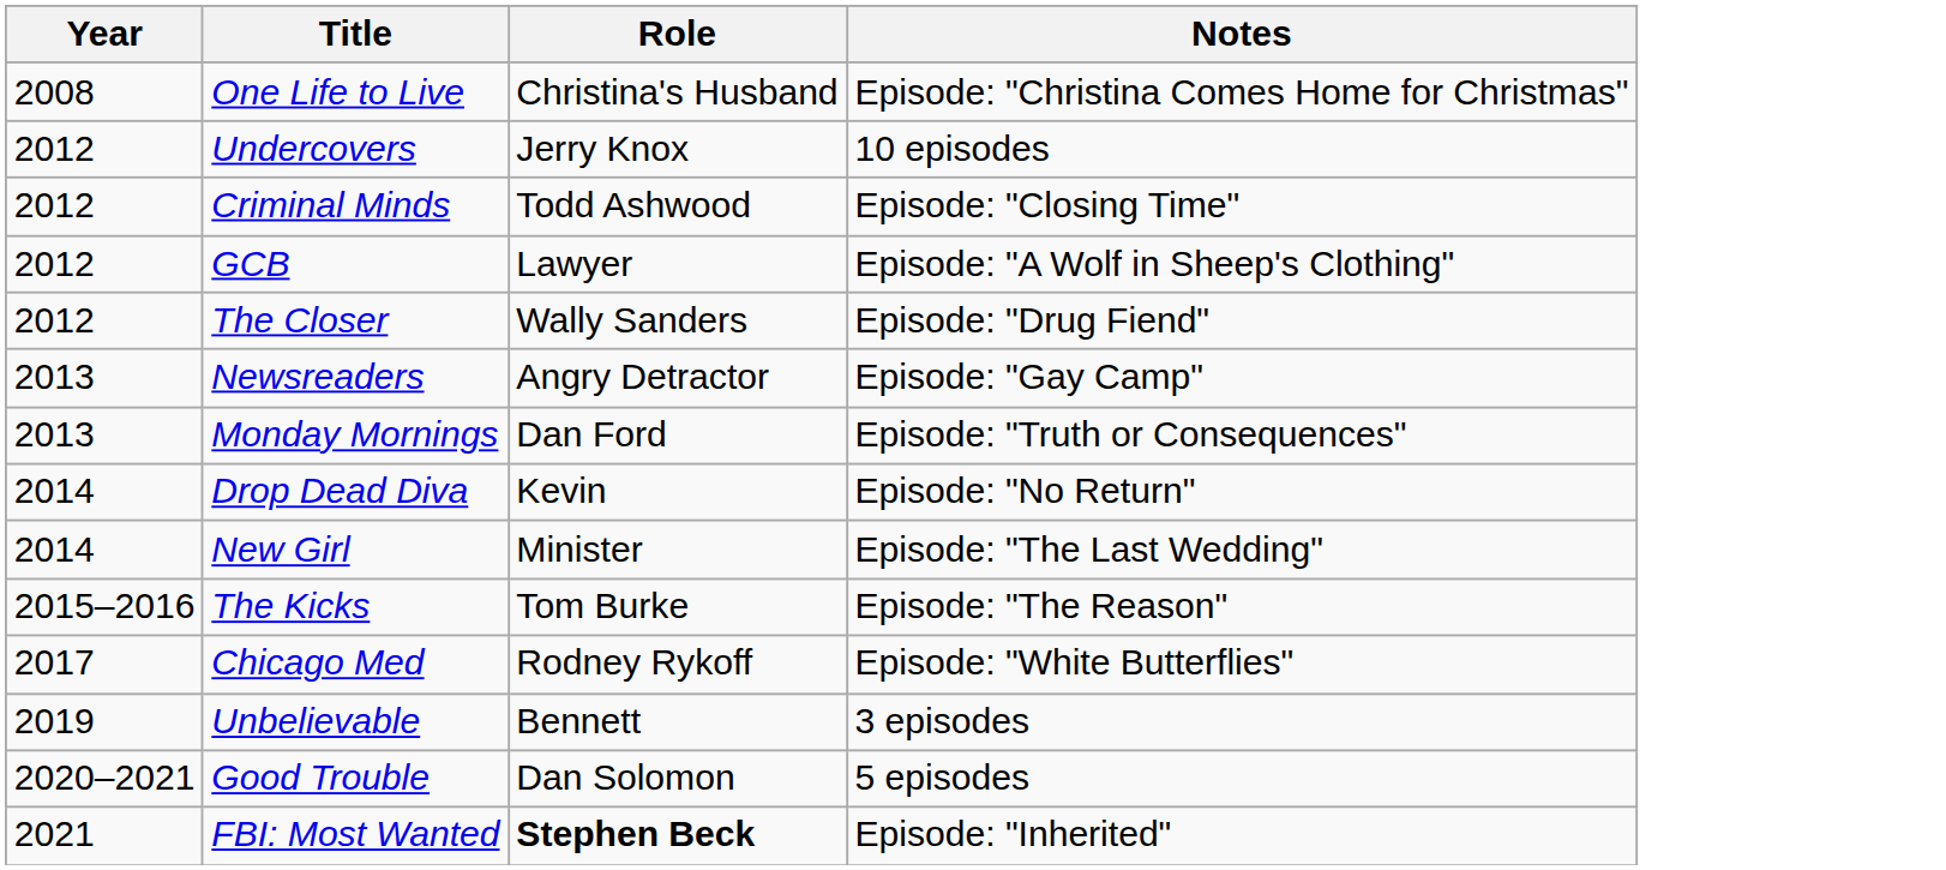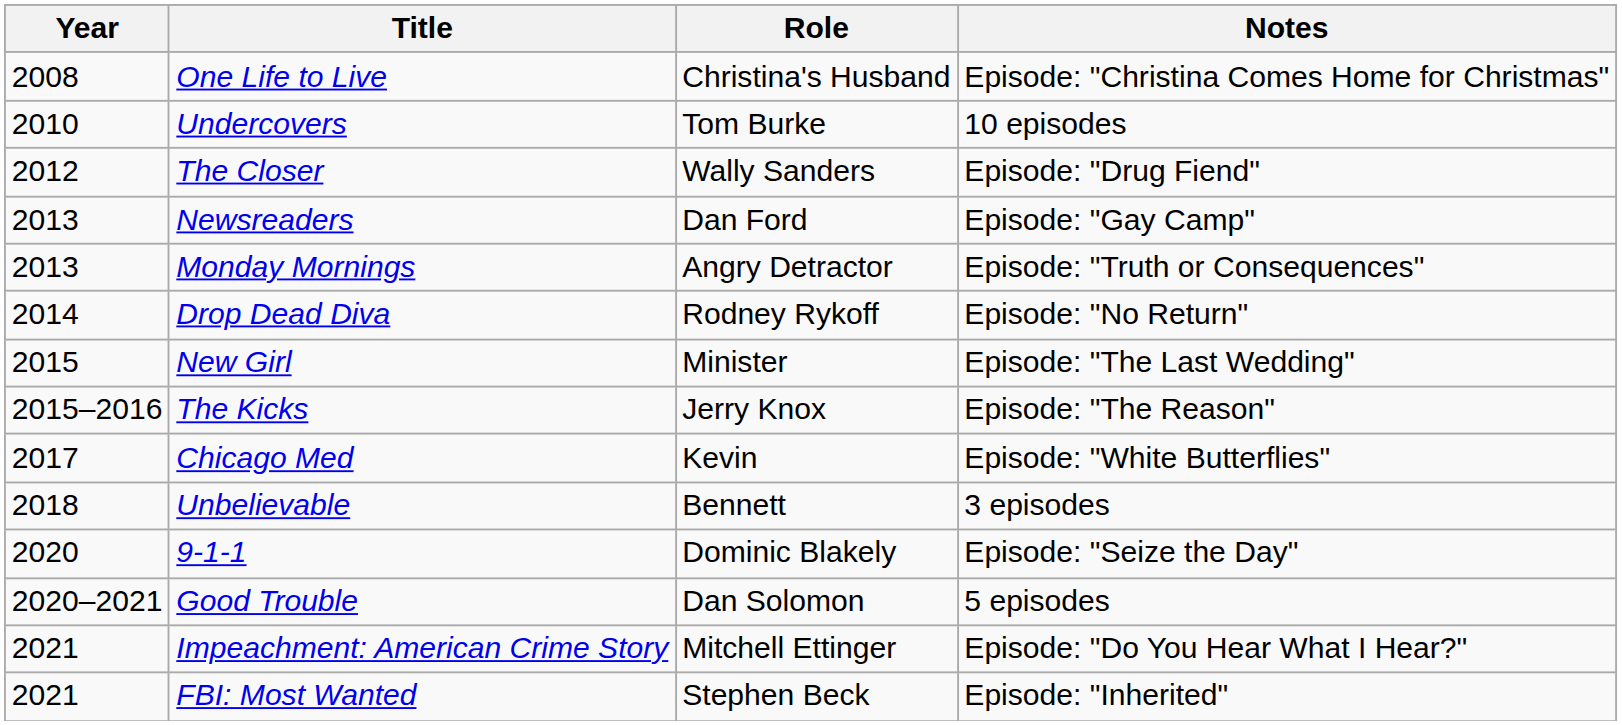Undercovers | Year: 2012 -> 2010
Undercovers | Role: Jerry Knox -> Tom Burke
- row: 2012 | Criminal Minds | Todd Ashwood | Episode: "Closing Time"
- row: 2012 | GCB | Lawyer | Episode: "A Wolf in Sheep's Clothing"
Newsreaders | Role: Angry Detractor -> Dan Ford
Monday Mornings | Role: Dan Ford -> Angry Detractor
Drop Dead Diva | Role: Kevin -> Rodney Rykoff
New Girl | Year: 2014 -> 2015
The Kicks | Role: Tom Burke -> Jerry Knox
Chicago Med | Role: Rodney Rykoff -> Kevin
Unbelievable | Year: 2019 -> 2018
+ row: 2020 | 9-1-1 | Dominic Blakely | Episode: "Seize the Day"
+ row: 2021 | Impeachment: American Crime Story | Mitchell Ettinger | Episode: "Do You Hear What I Hear?"
FBI: Most Wanted | Role: bold -> normal
